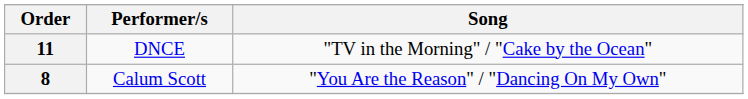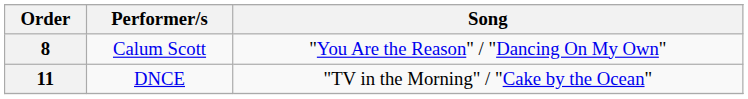rows swapped: 8 <-> 11
